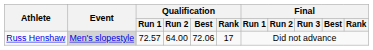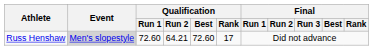Russ Henshaw | Qualification / Run 1: 72.57 -> 72.60
Russ Henshaw | Qualification / Run 2: 64.00 -> 64.21
Russ Henshaw | Qualification / Best: 72.06 -> 72.60
